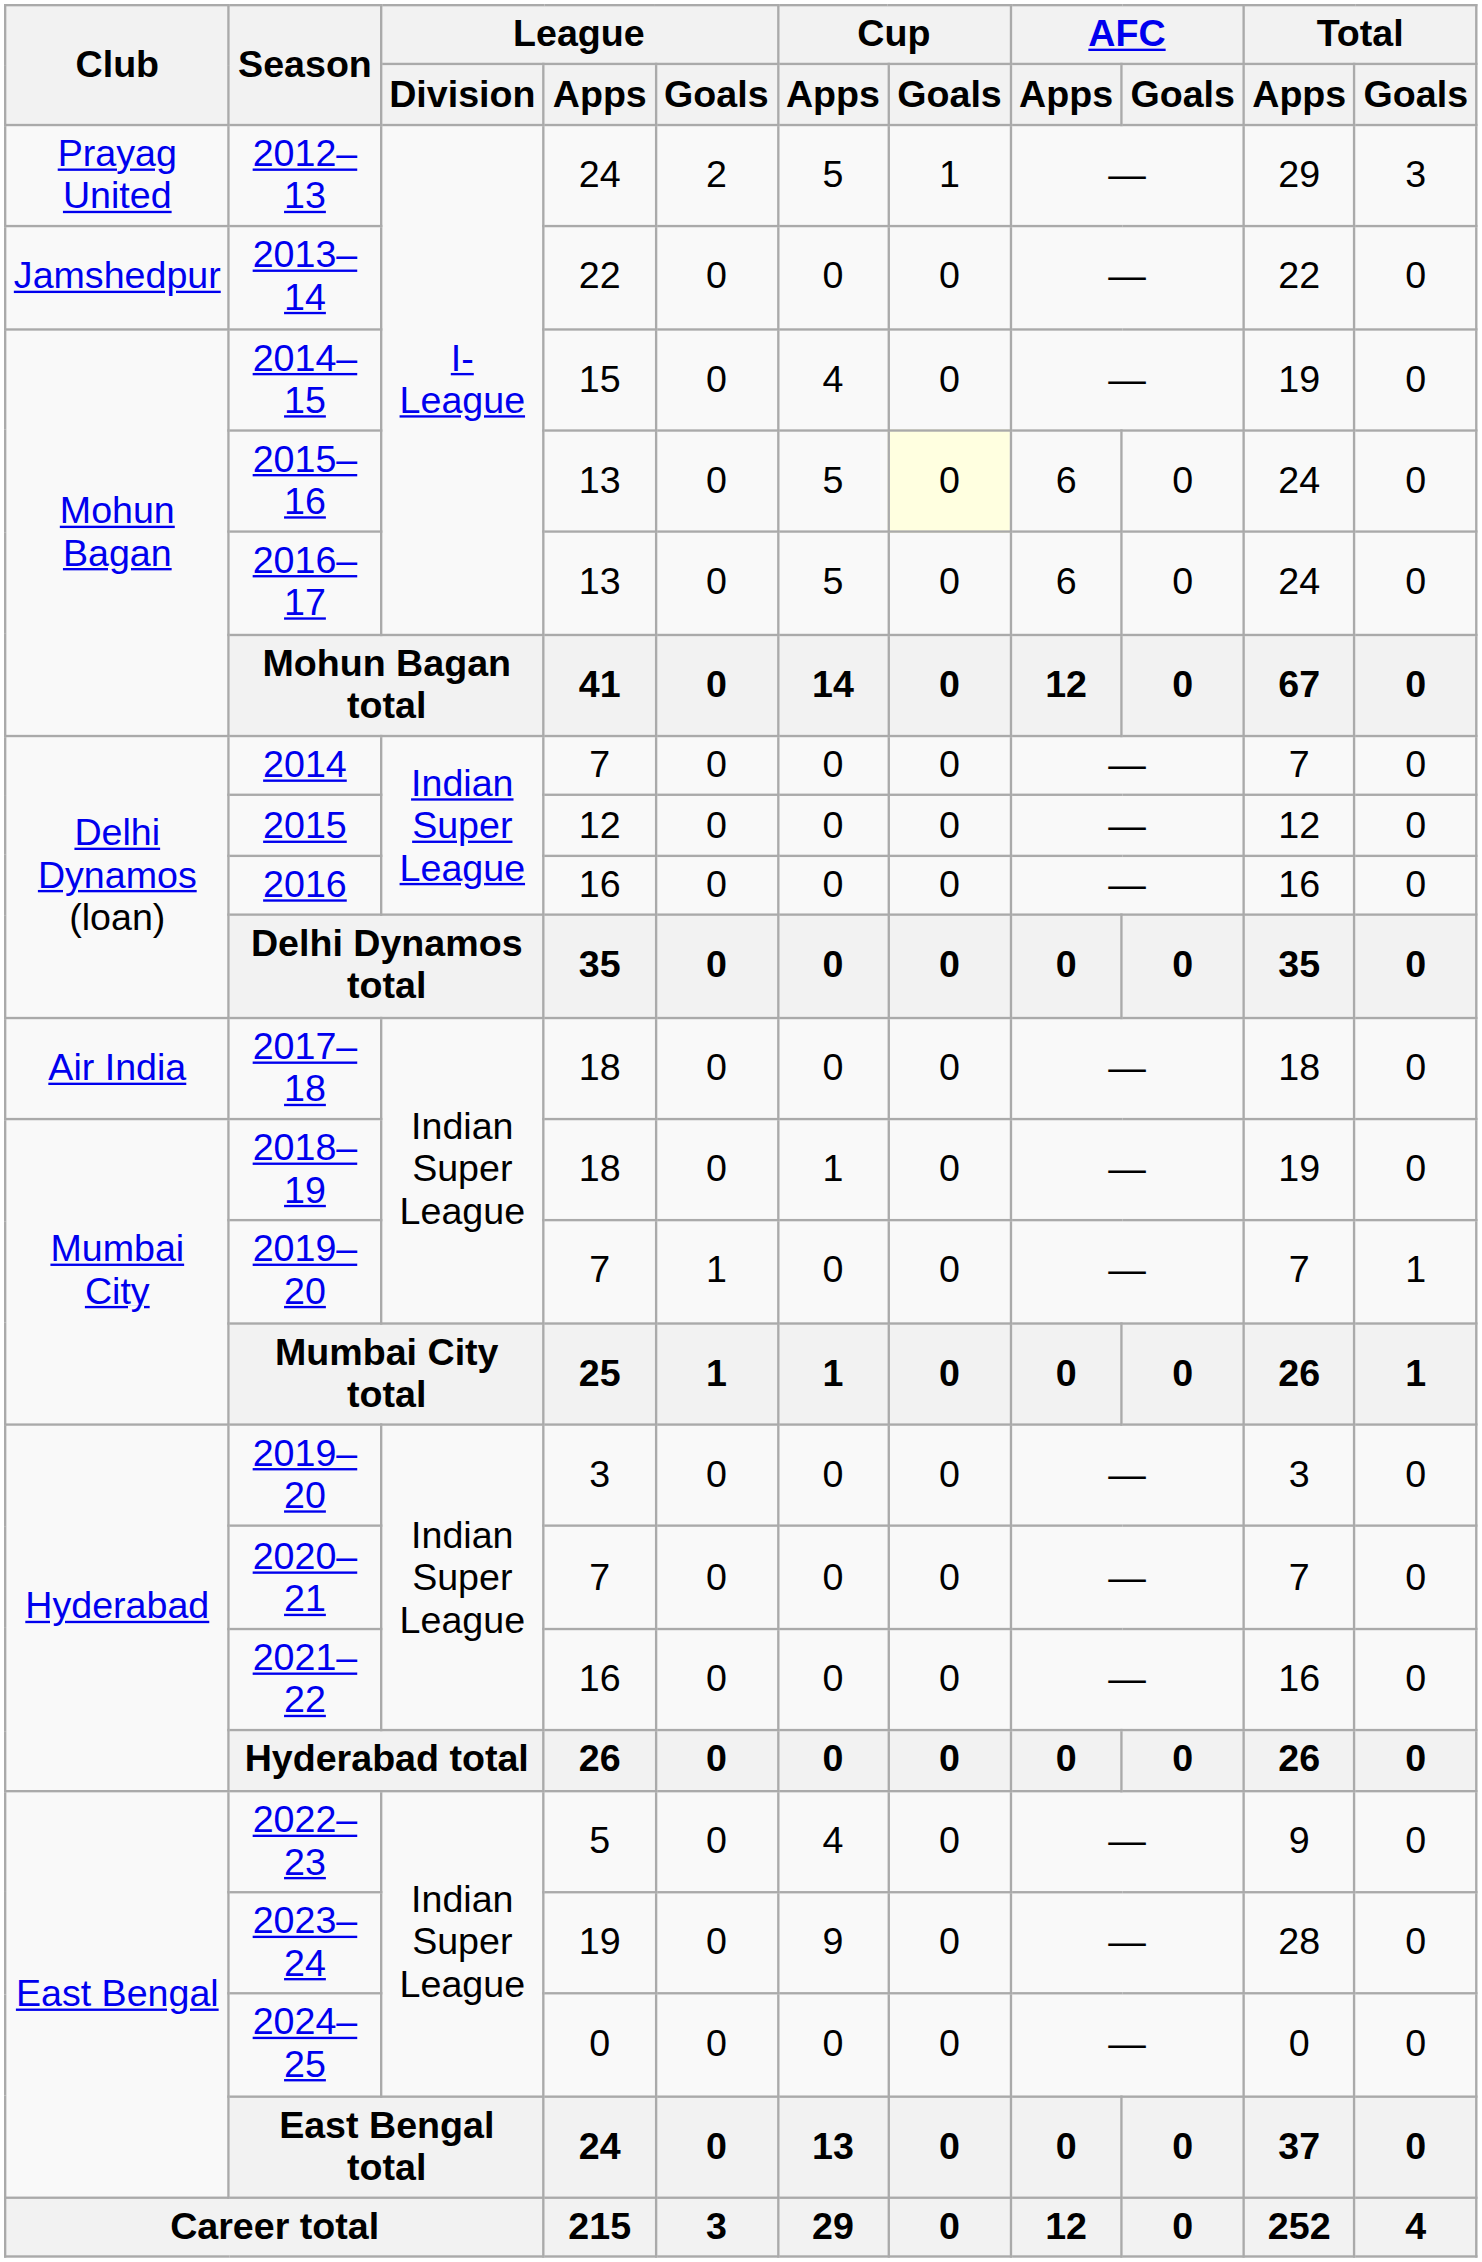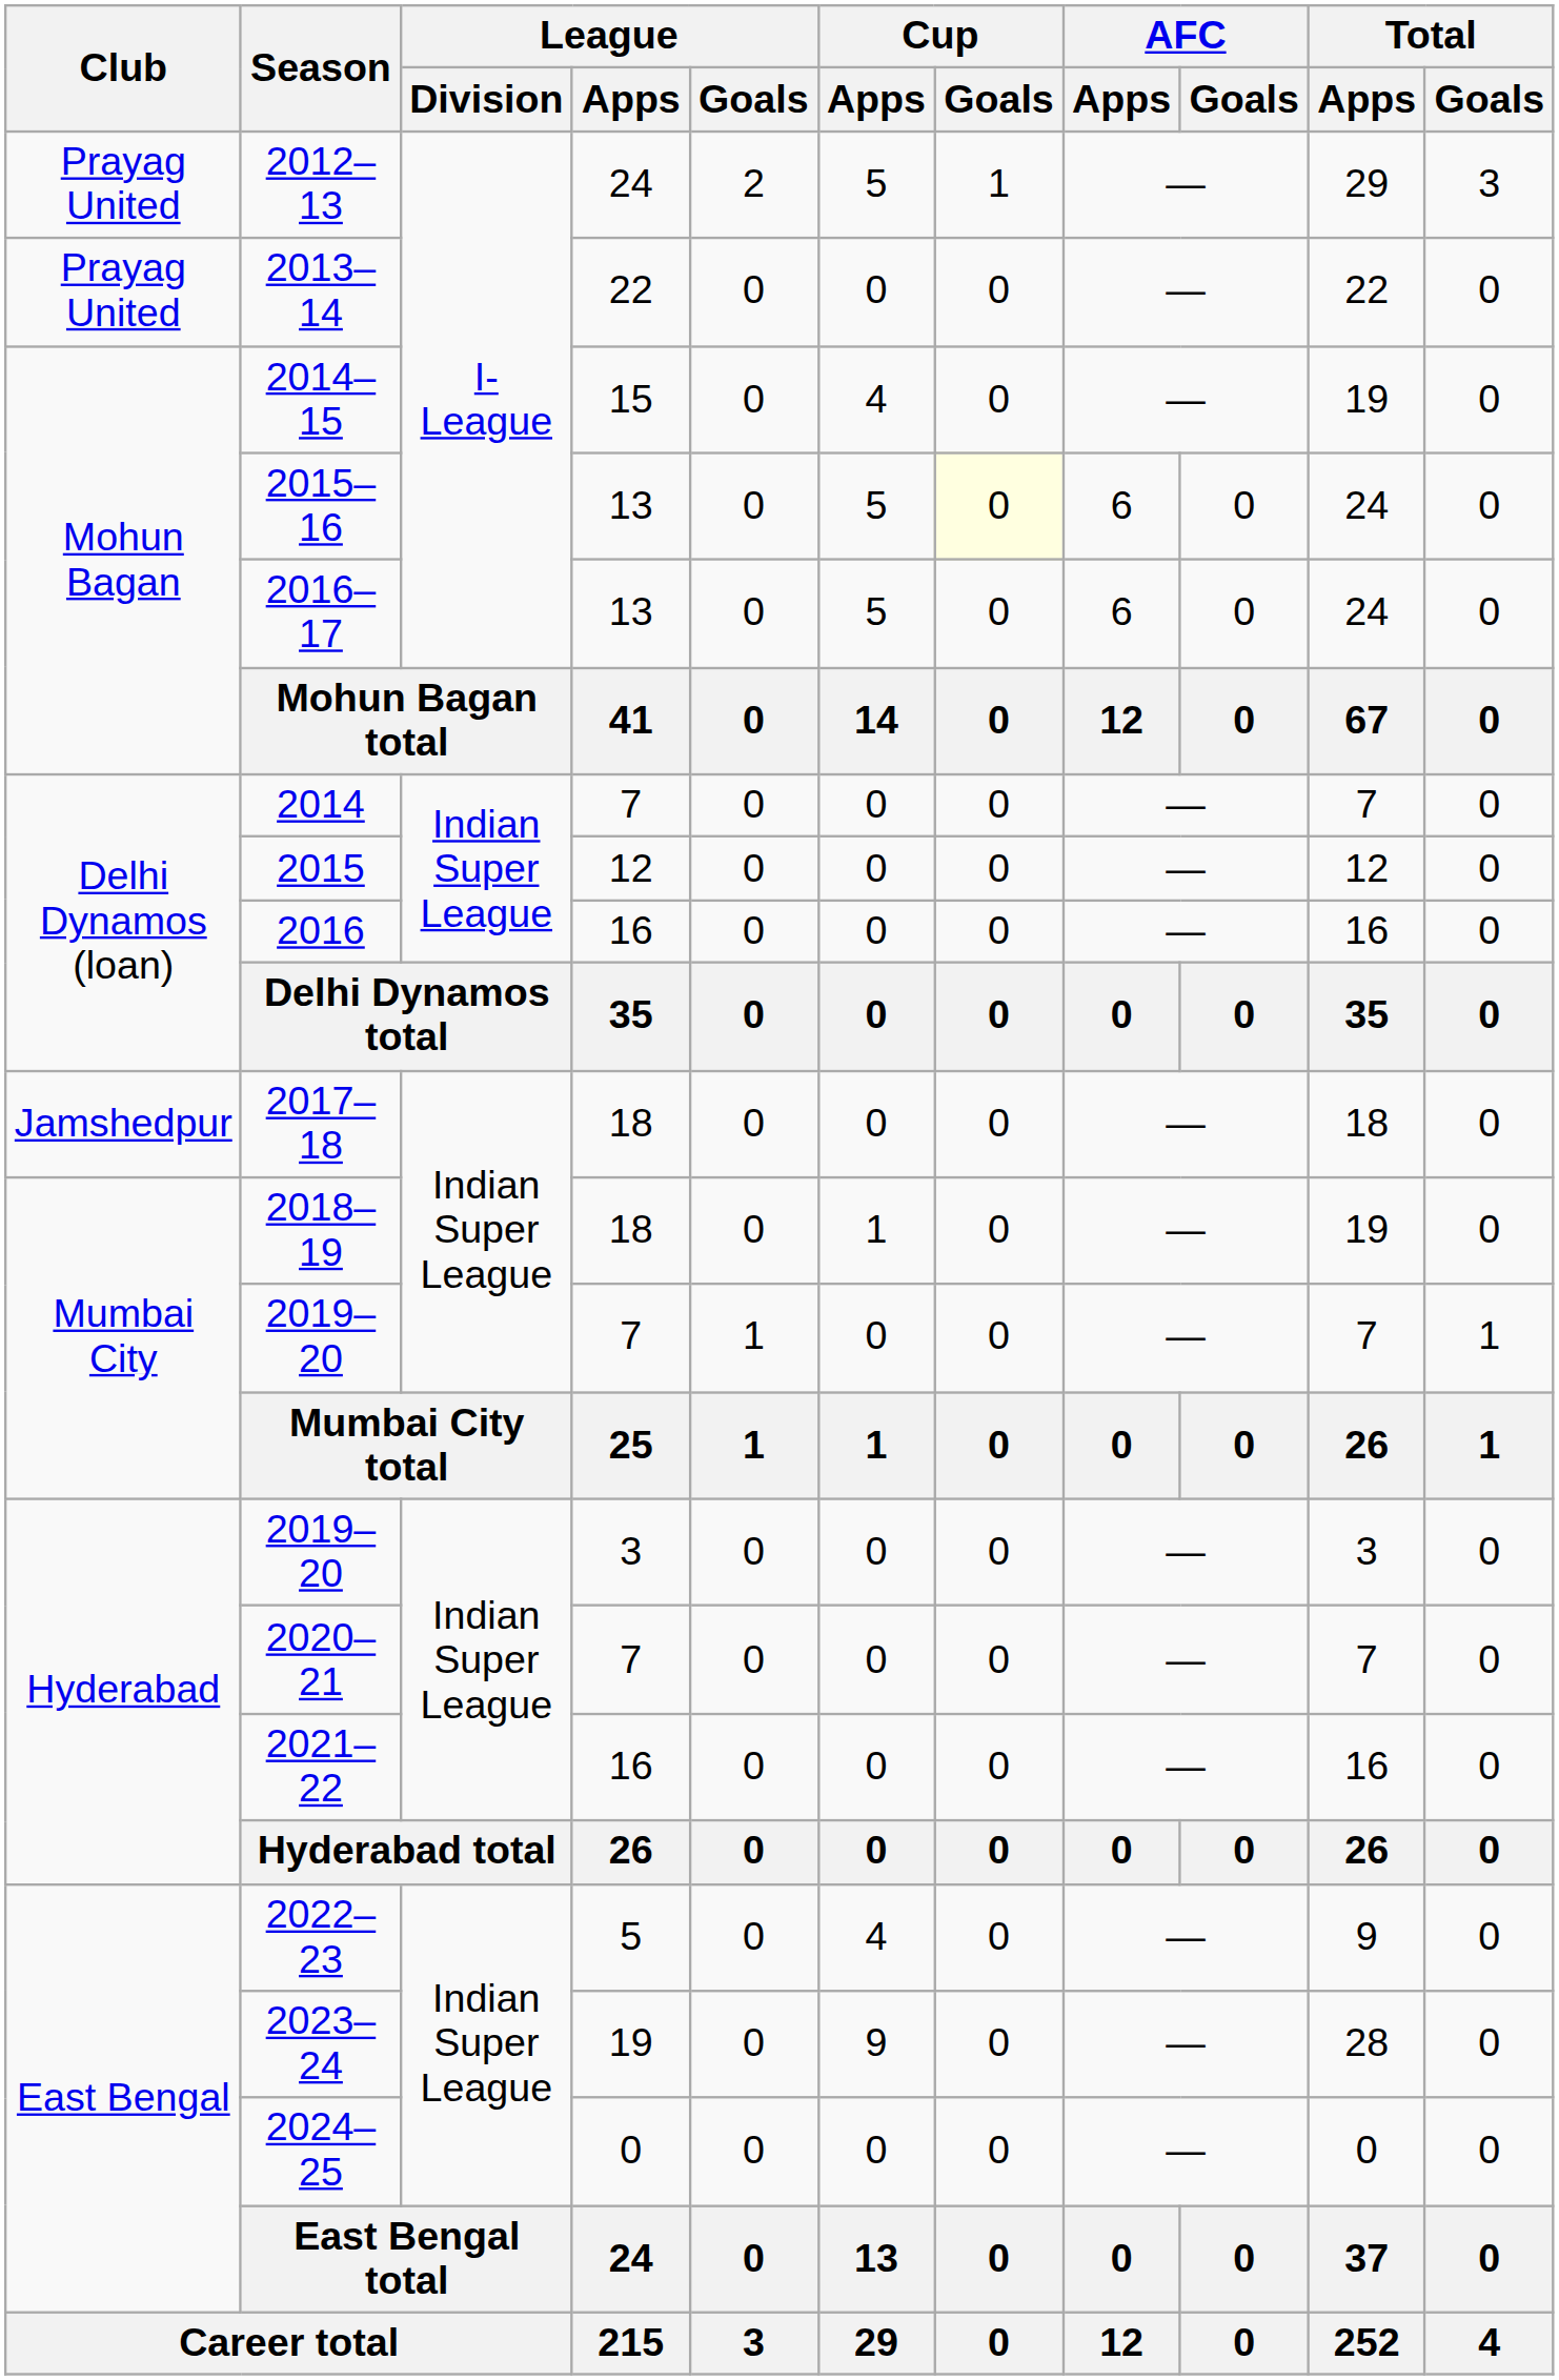2013–14 | Club: Jamshedpur -> Prayag United
2017–18 | Club: Air India -> Jamshedpur
